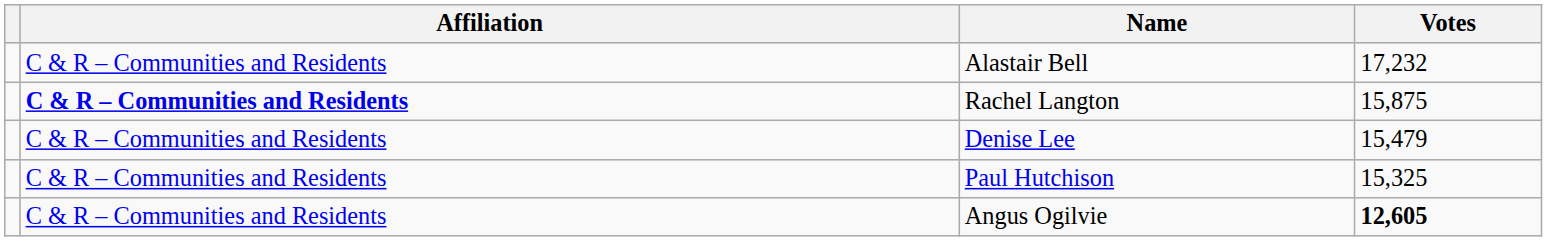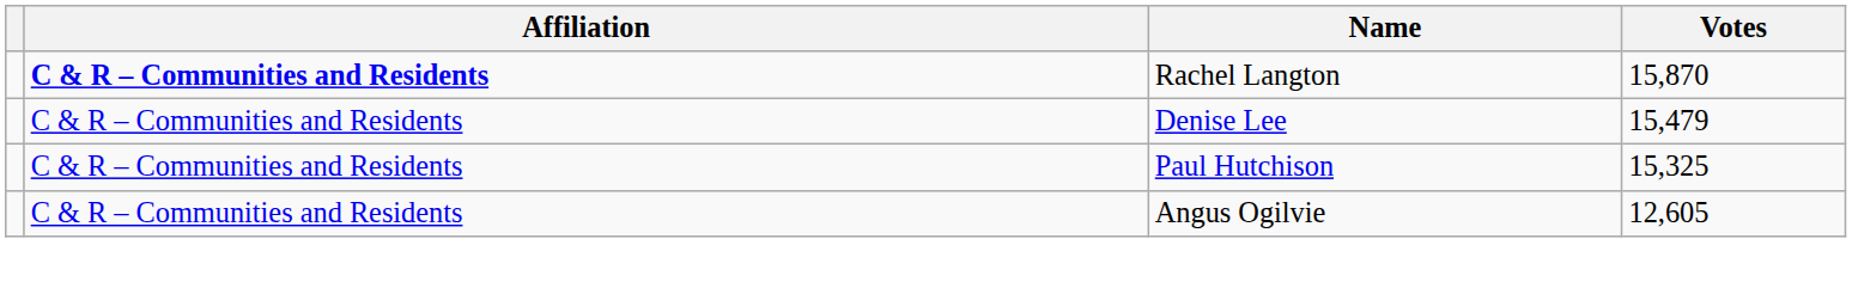- row: C & R – Communities and Residents | Alastair Bell | 17,232
Rachel Langton | Votes: 15,875 -> 15,870
Angus Ogilvie | Votes: bold -> normal
